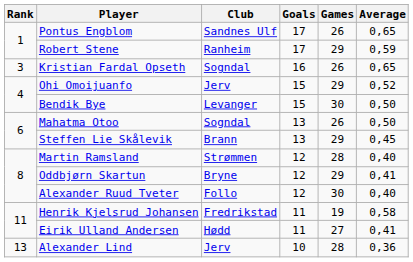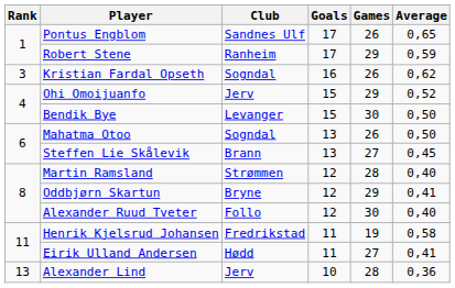Kristian Fardal Opseth | Average: 0,65 -> 0,62
Steffen Lie Skålevik | Games: 29 -> 27
